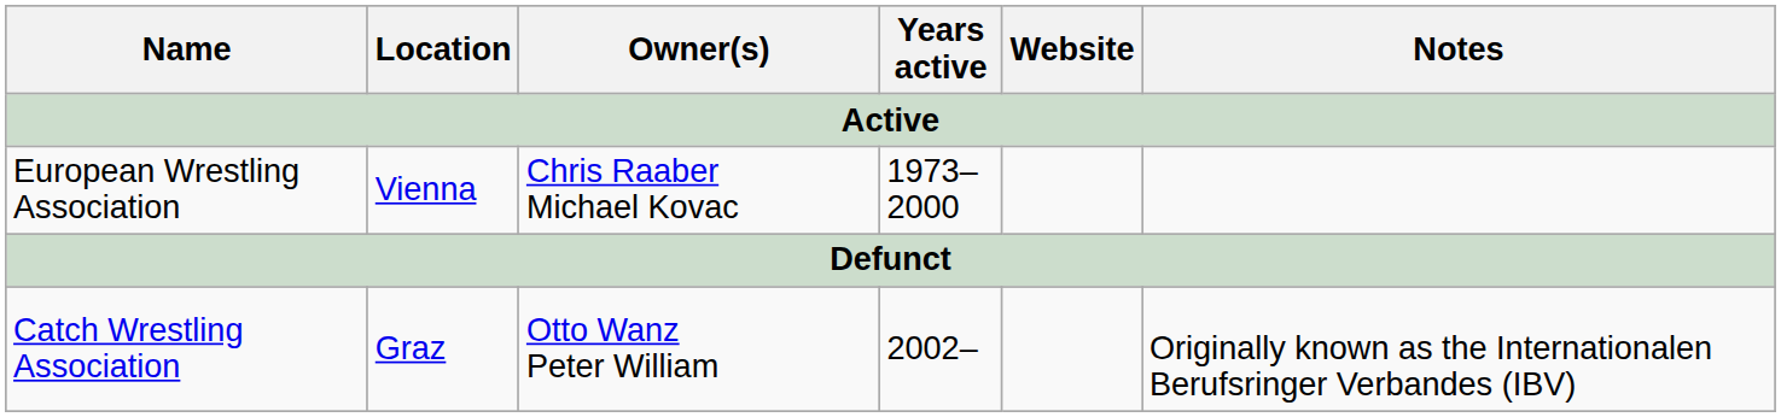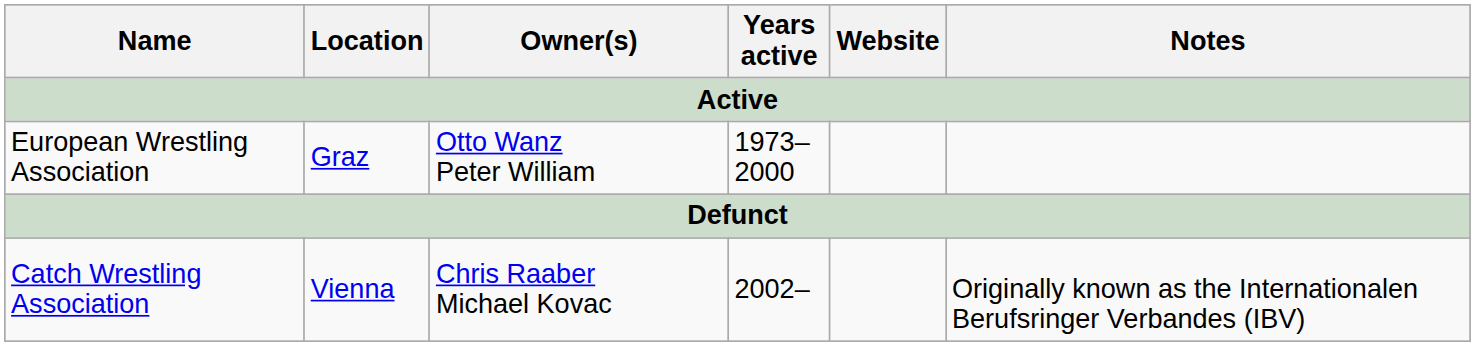European Wrestling Association | Location: Vienna -> Graz
European Wrestling Association | Owner(s): Chris Raaber Michael Kovac -> Otto Wanz Peter William
Catch Wrestling Association | Location: Graz -> Vienna
Catch Wrestling Association | Owner(s): Otto Wanz Peter William -> Chris Raaber Michael Kovac
